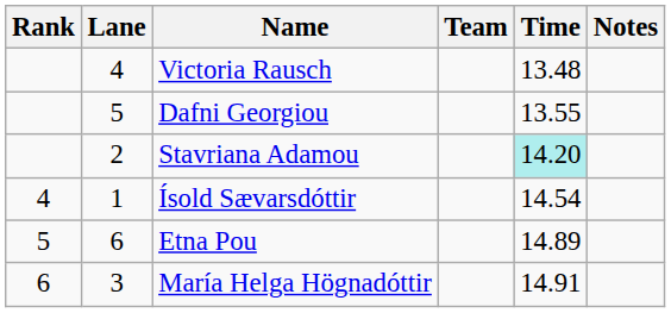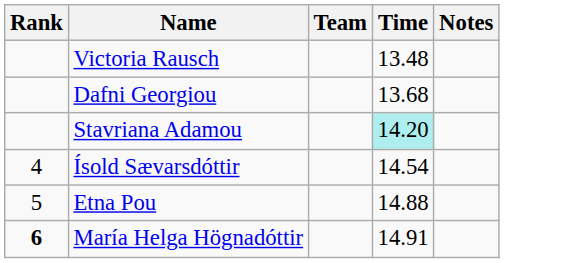- column: Lane | 4 | 5 | 2 | 1 | 6 | 3
Dafni Georgiou | Time: 13.55 -> 13.68
Etna Pou | Time: 14.89 -> 14.88
María Helga Högnadóttir | Rank: normal -> bold
